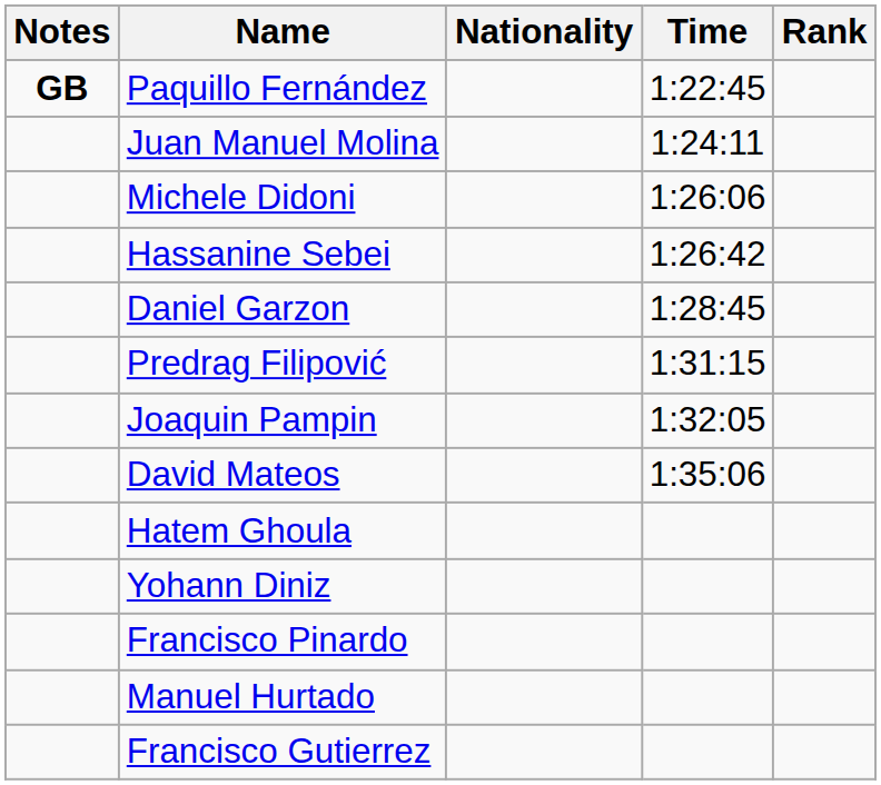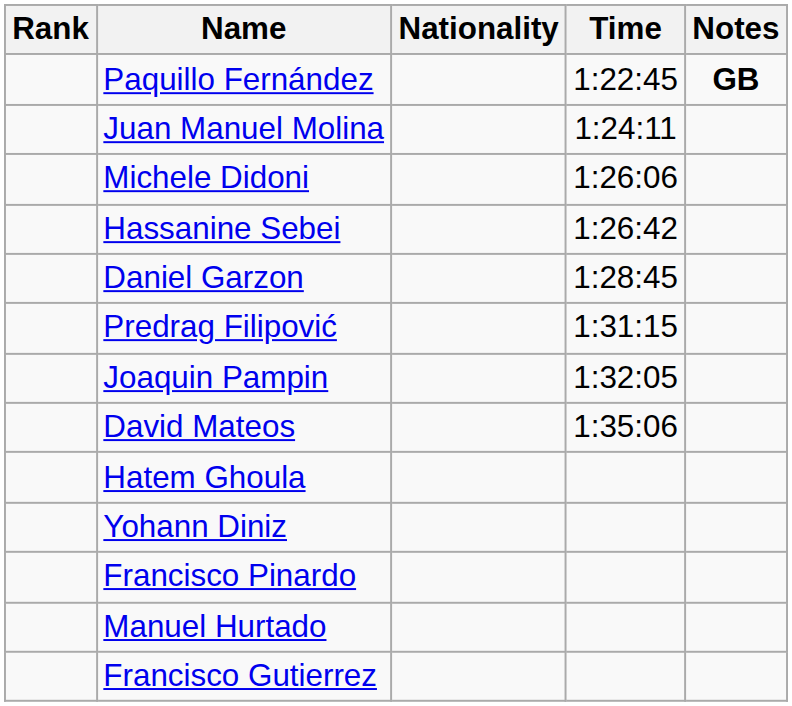columns swapped: Rank <-> Notes
